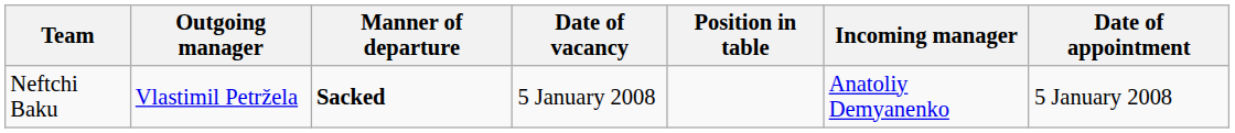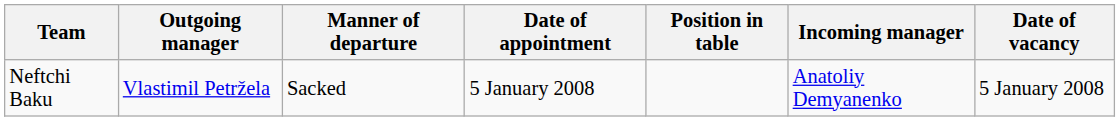columns swapped: Date of vacancy <-> Date of appointment
Neftchi Baku | Manner of departure: bold -> normal
